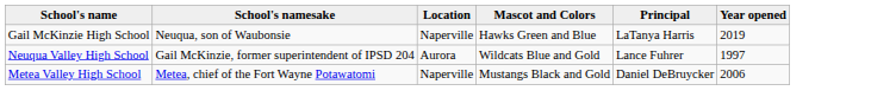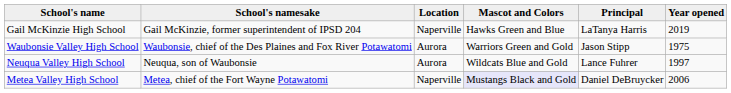Gail McKinzie High School | School's namesake: Neuqua, son of Waubonsie -> Gail McKinzie, former superintendent of IPSD 204
+ row: Waubonsie Valley High School | Waubonsie, chief of the Des Plaines and Fox River Potawatomi | Aurora | Warriors Green and Gold | Jason Stipp | 1975
Neuqua Valley High School | School's namesake: Gail McKinzie, former superintendent of IPSD 204 -> Neuqua, son of Waubonsie
Metea Valley High School | Mascot and Colors: no background -> lavender background
